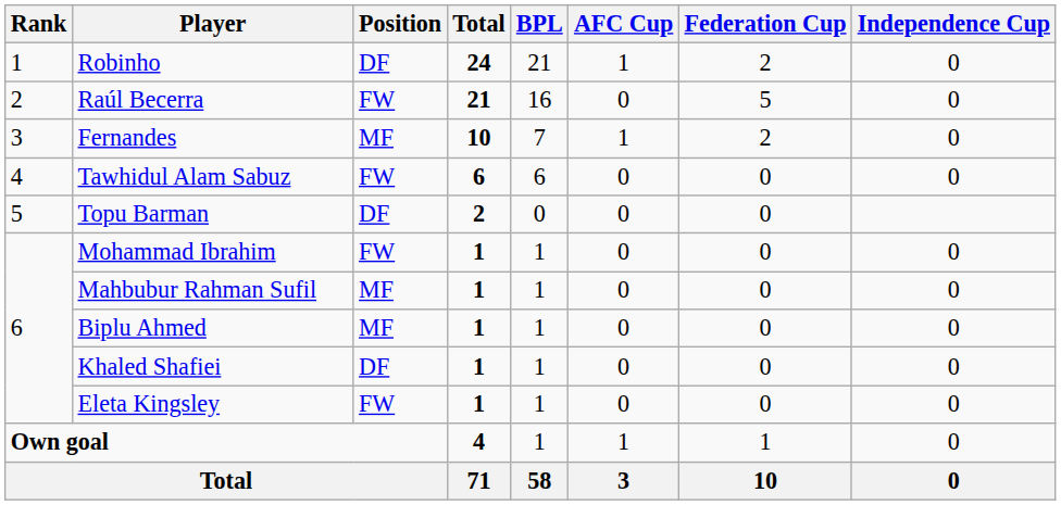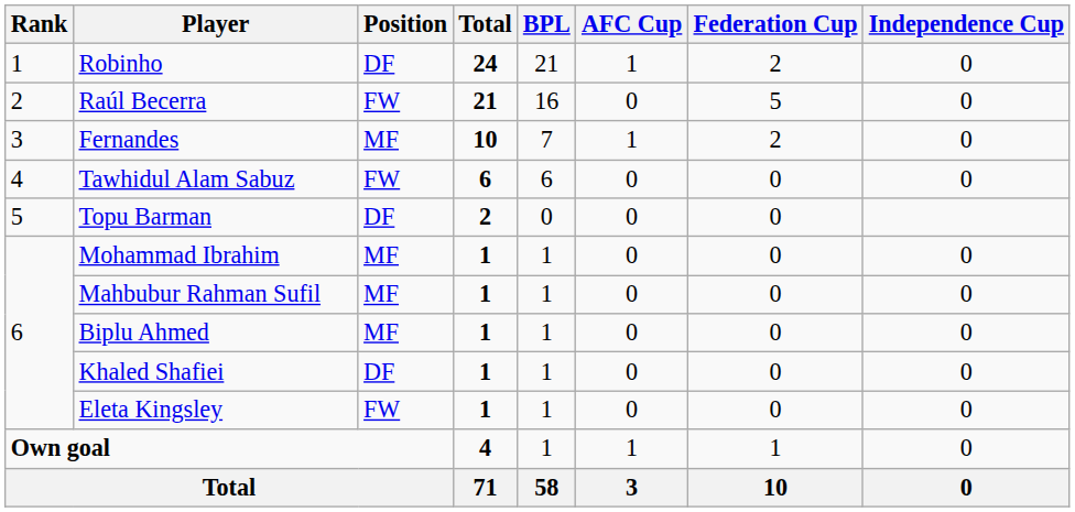Mohammad Ibrahim | Position: FW -> MF
